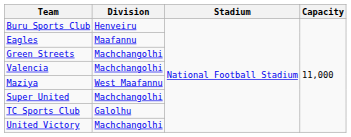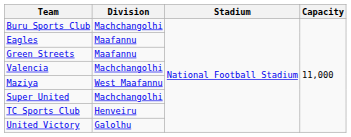Buru Sports Club | Division: Henveiru -> Machchangolhi
Green Streets | Division: Machchangolhi -> Maafannu
TC Sports Club | Division: Galolhu -> Henveiru
United Victory | Division: Machchangolhi -> Galolhu
